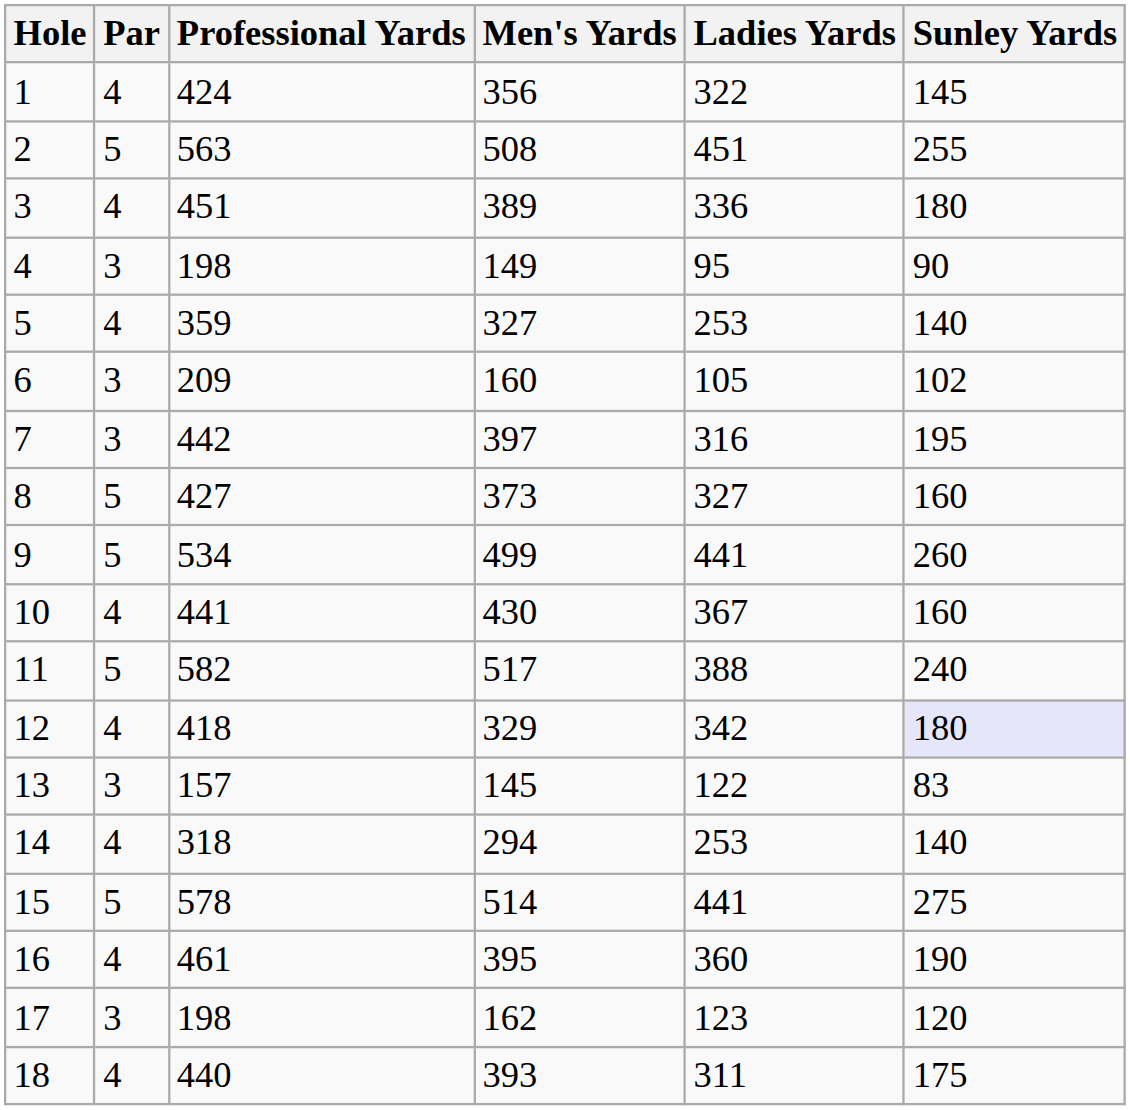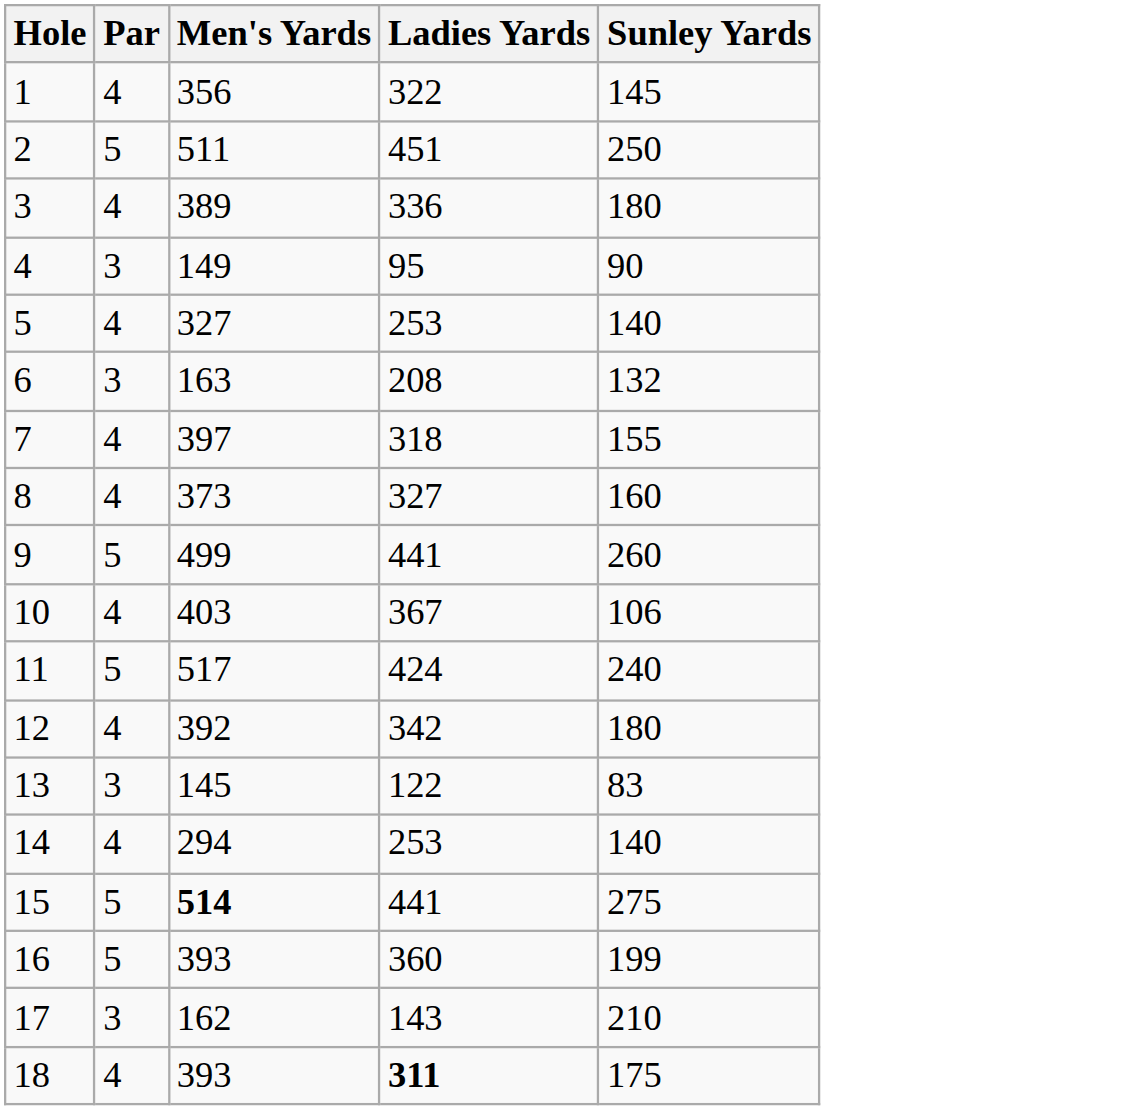- column: Professional Yards | 424 | 563 | 451 | 198 | 359 | 209 | 442 | 427 | 534 | 441 | 582 | 418 | 157 | 318 | 578 | 461 | 198 | 440
2 | Men's Yards: 508 -> 511
2 | Sunley Yards: 255 -> 250
6 | Men's Yards: 160 -> 163
6 | Ladies Yards: 105 -> 208
6 | Sunley Yards: 102 -> 132
7 | Par: 3 -> 4
7 | Ladies Yards: 316 -> 318
7 | Sunley Yards: 195 -> 155
8 | Par: 5 -> 4
10 | Men's Yards: 430 -> 403
10 | Sunley Yards: 160 -> 106
11 | Ladies Yards: 388 -> 424
12 | Men's Yards: 329 -> 392
12 | Sunley Yards: lavender background -> no background
15 | Men's Yards: normal -> bold
16 | Par: 4 -> 5
16 | Men's Yards: 395 -> 393
16 | Sunley Yards: 190 -> 199
17 | Ladies Yards: 123 -> 143
17 | Sunley Yards: 120 -> 210
18 | Ladies Yards: normal -> bold
